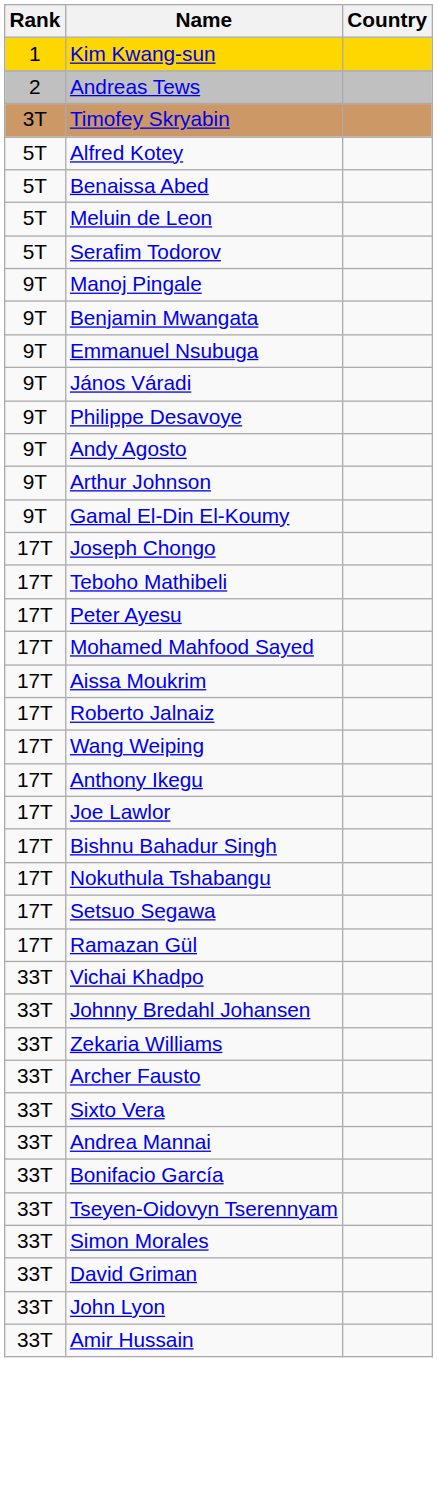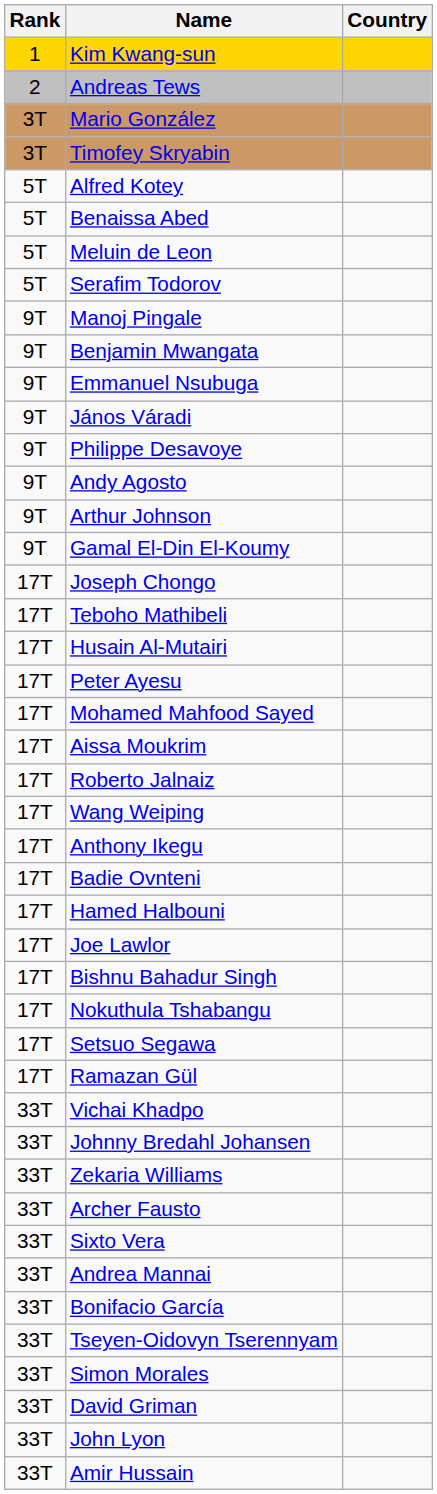+ row: 3T | Mario González
+ row: 17T | Husain Al-Mutairi
+ row: 17T | Badie Ovnteni
+ row: 17T | Hamed Halbouni
